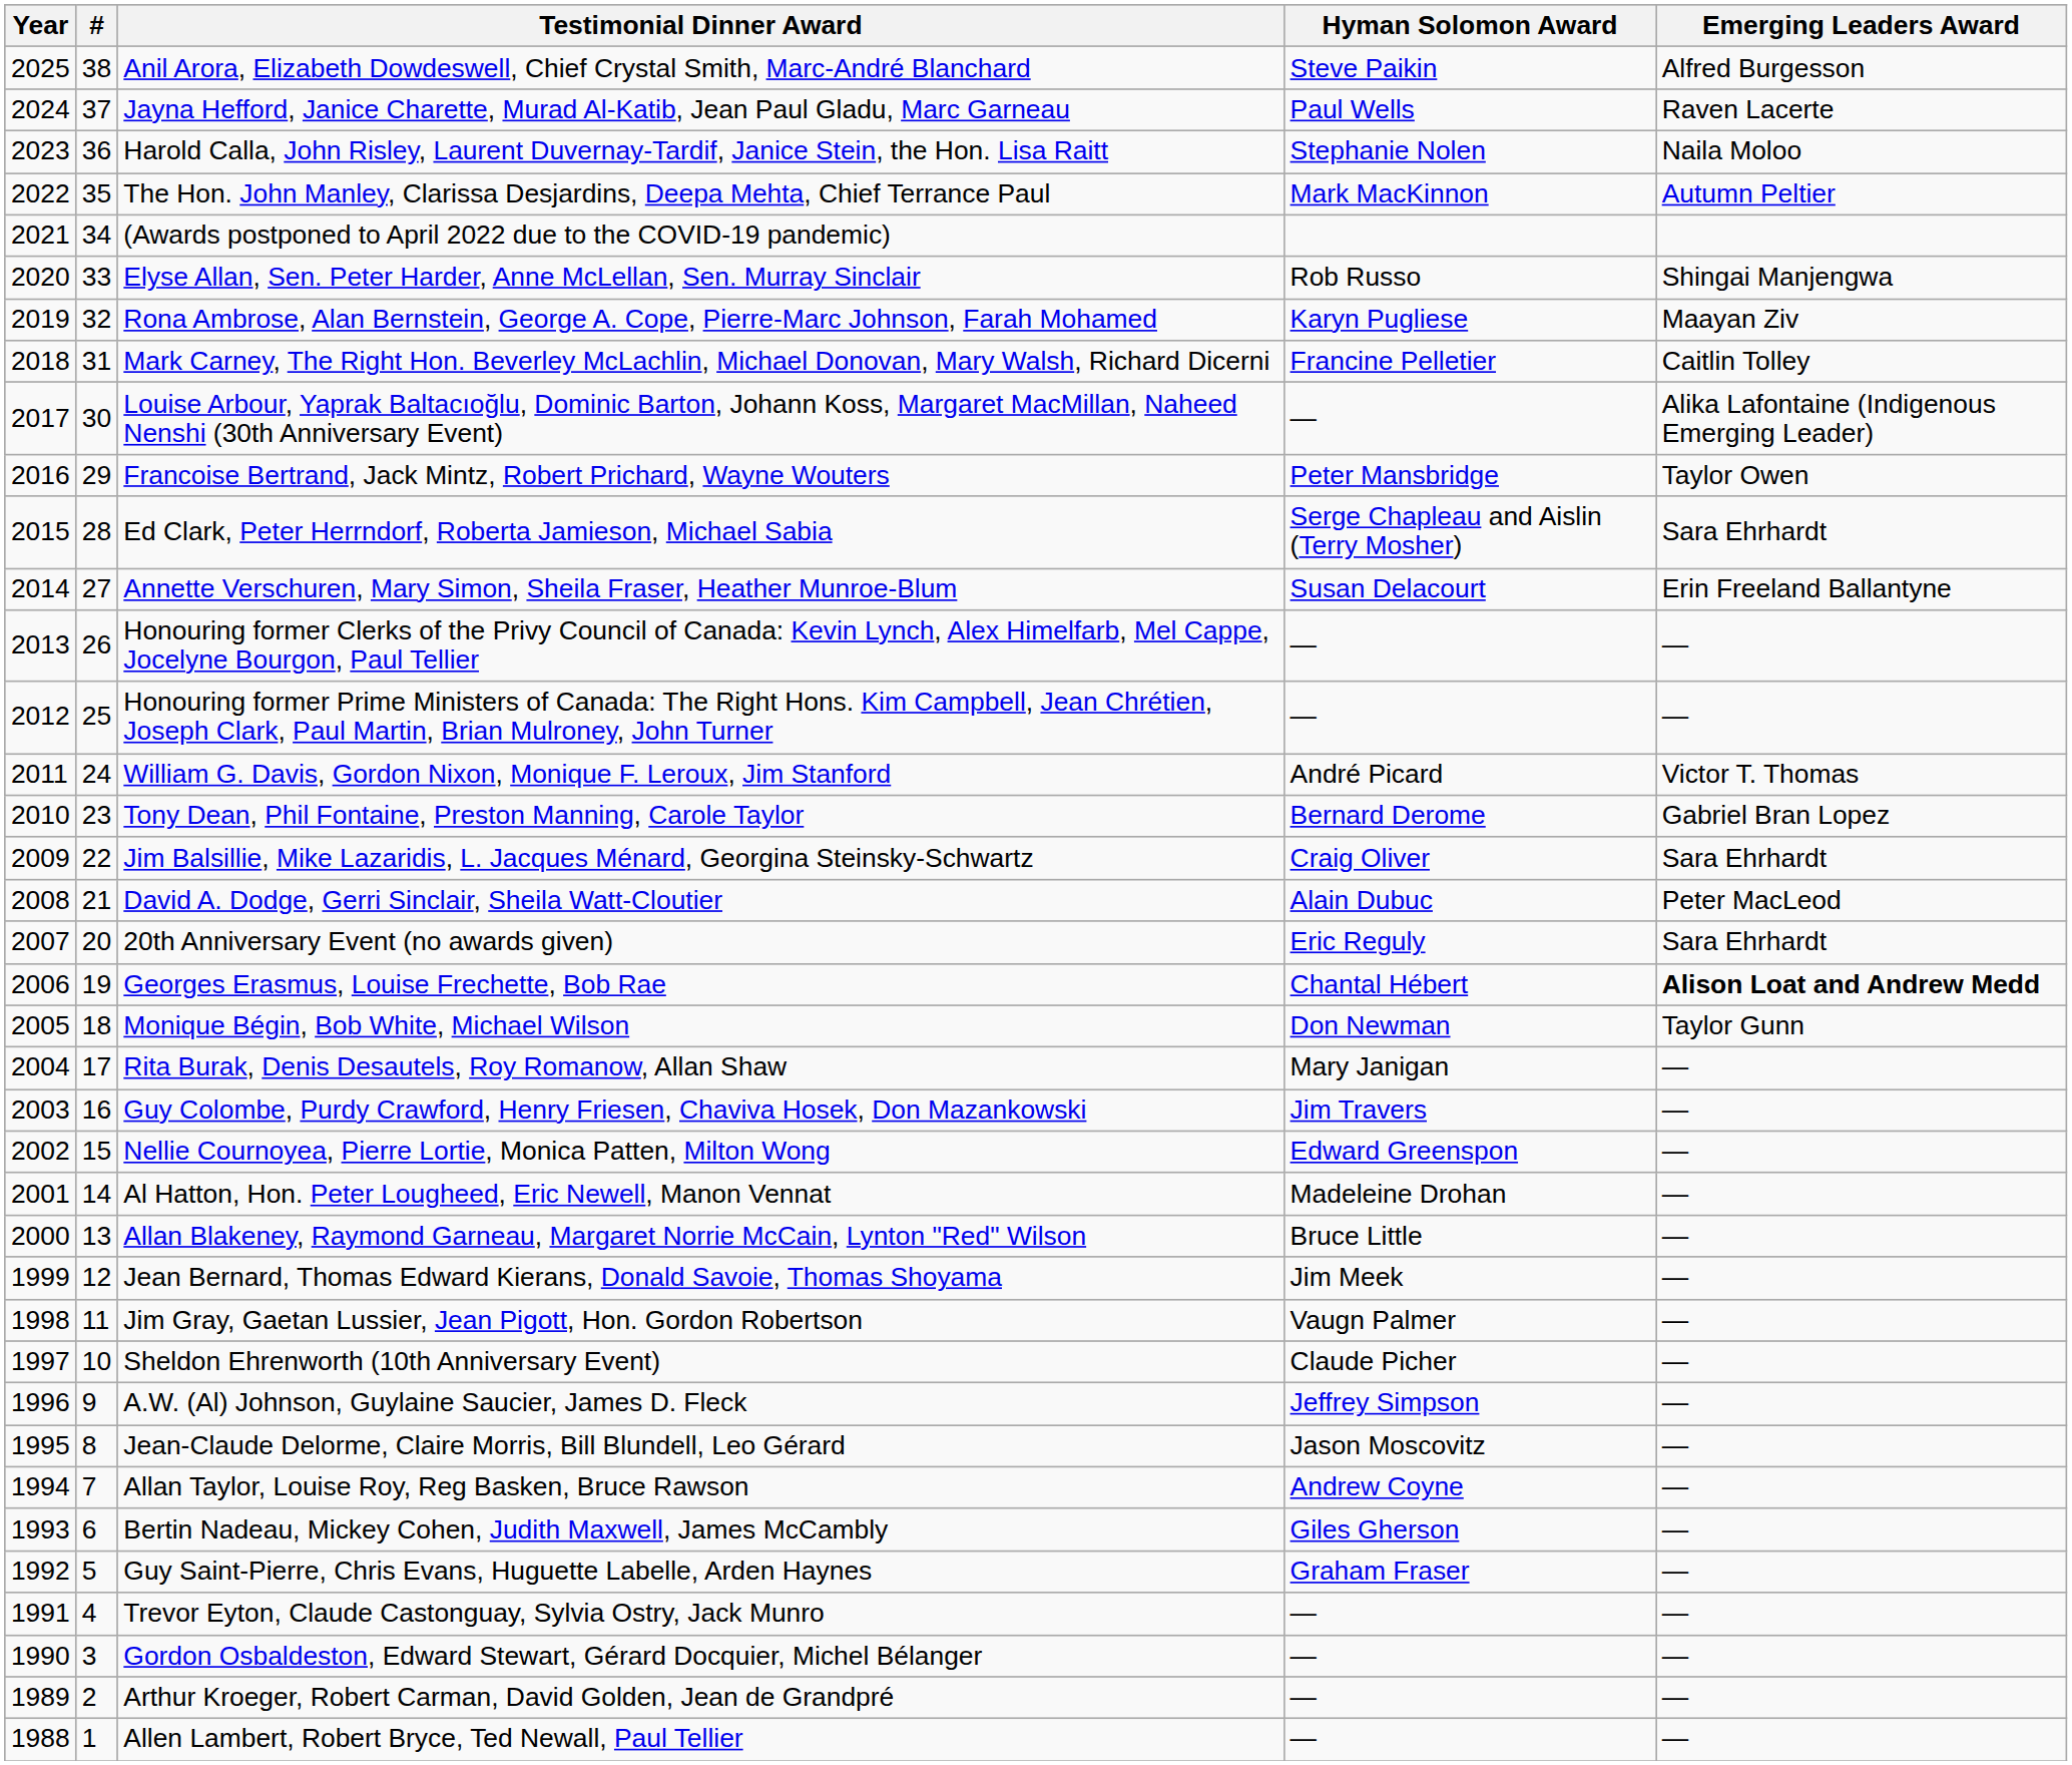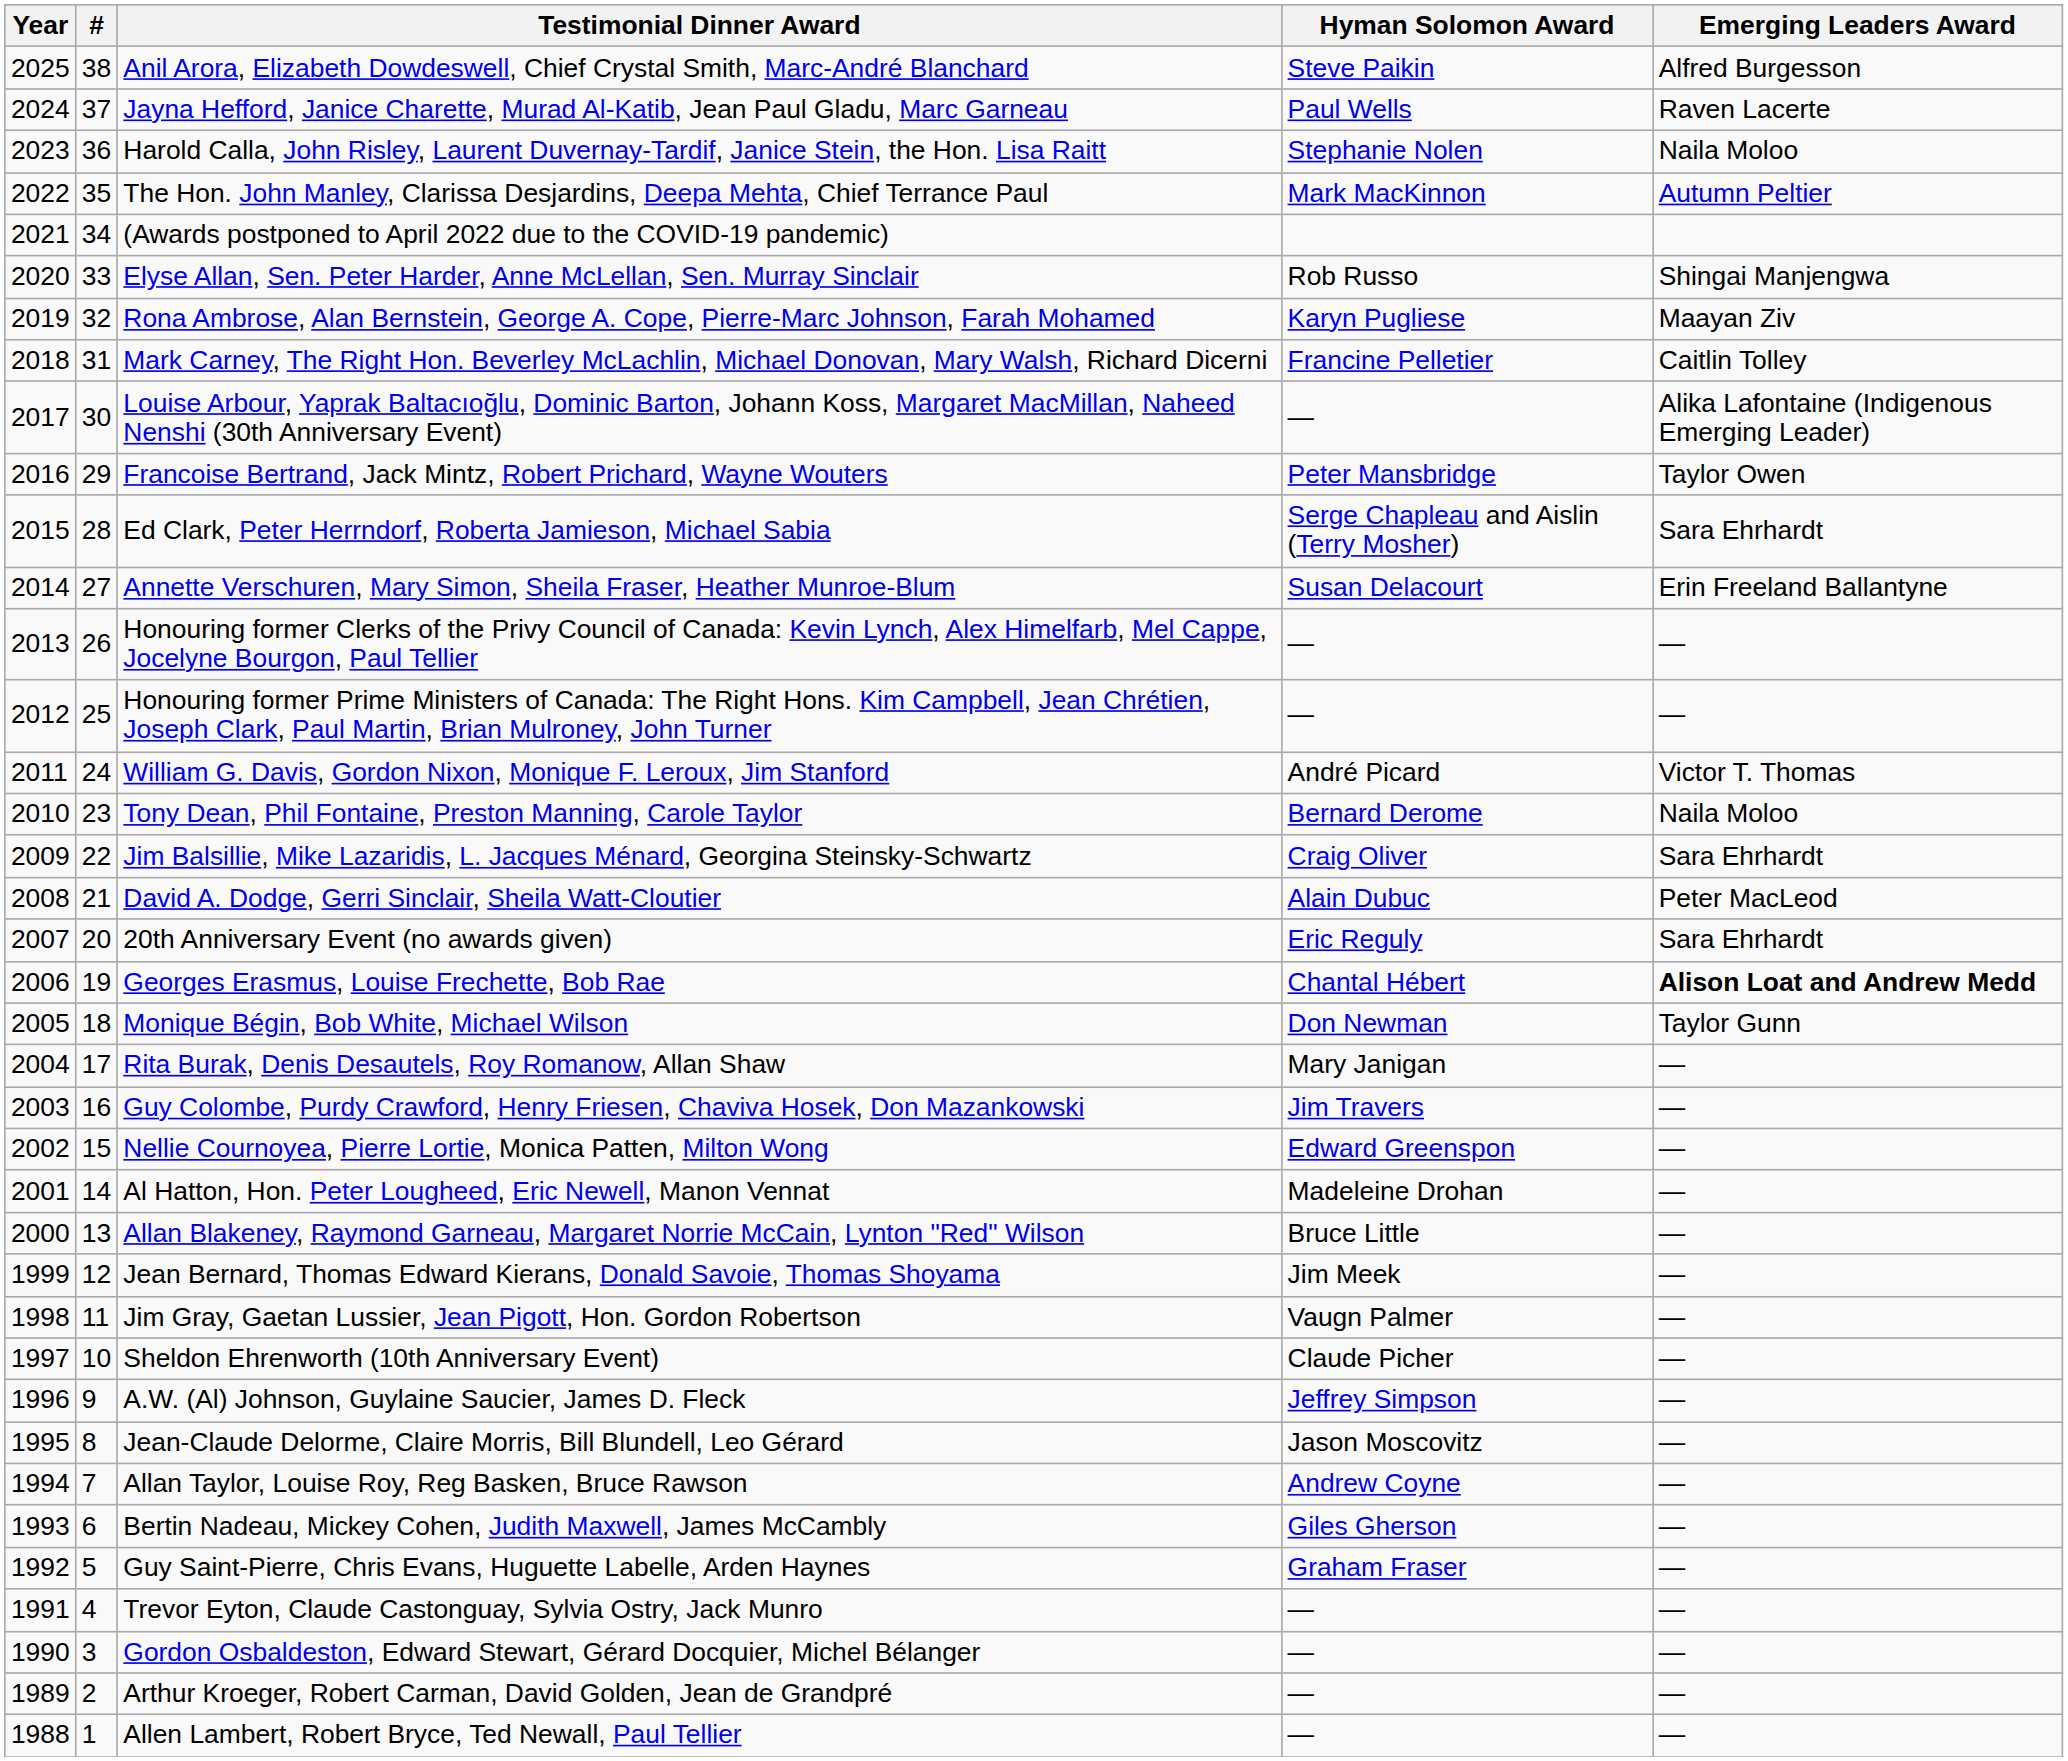Tony Dean, Phil Fontaine, Preston Manning, Carole Taylor | Emerging Leaders Award: Gabriel Bran Lopez -> Naila Moloo
